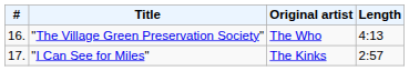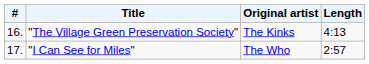"The Village Green Preservation Society" | Original artist: The Who -> The Kinks
"I Can See for Miles" | Original artist: The Kinks -> The Who
